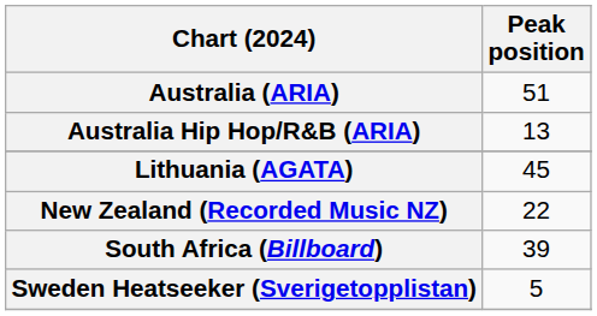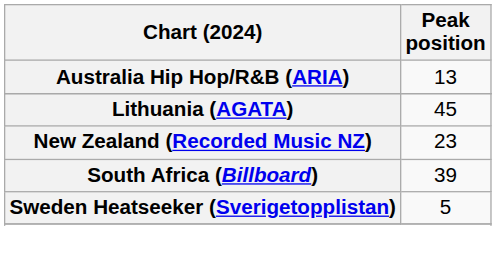- row: Australia (ARIA) | 51
New Zealand (Recorded Music NZ) | Peak position: 22 -> 23
